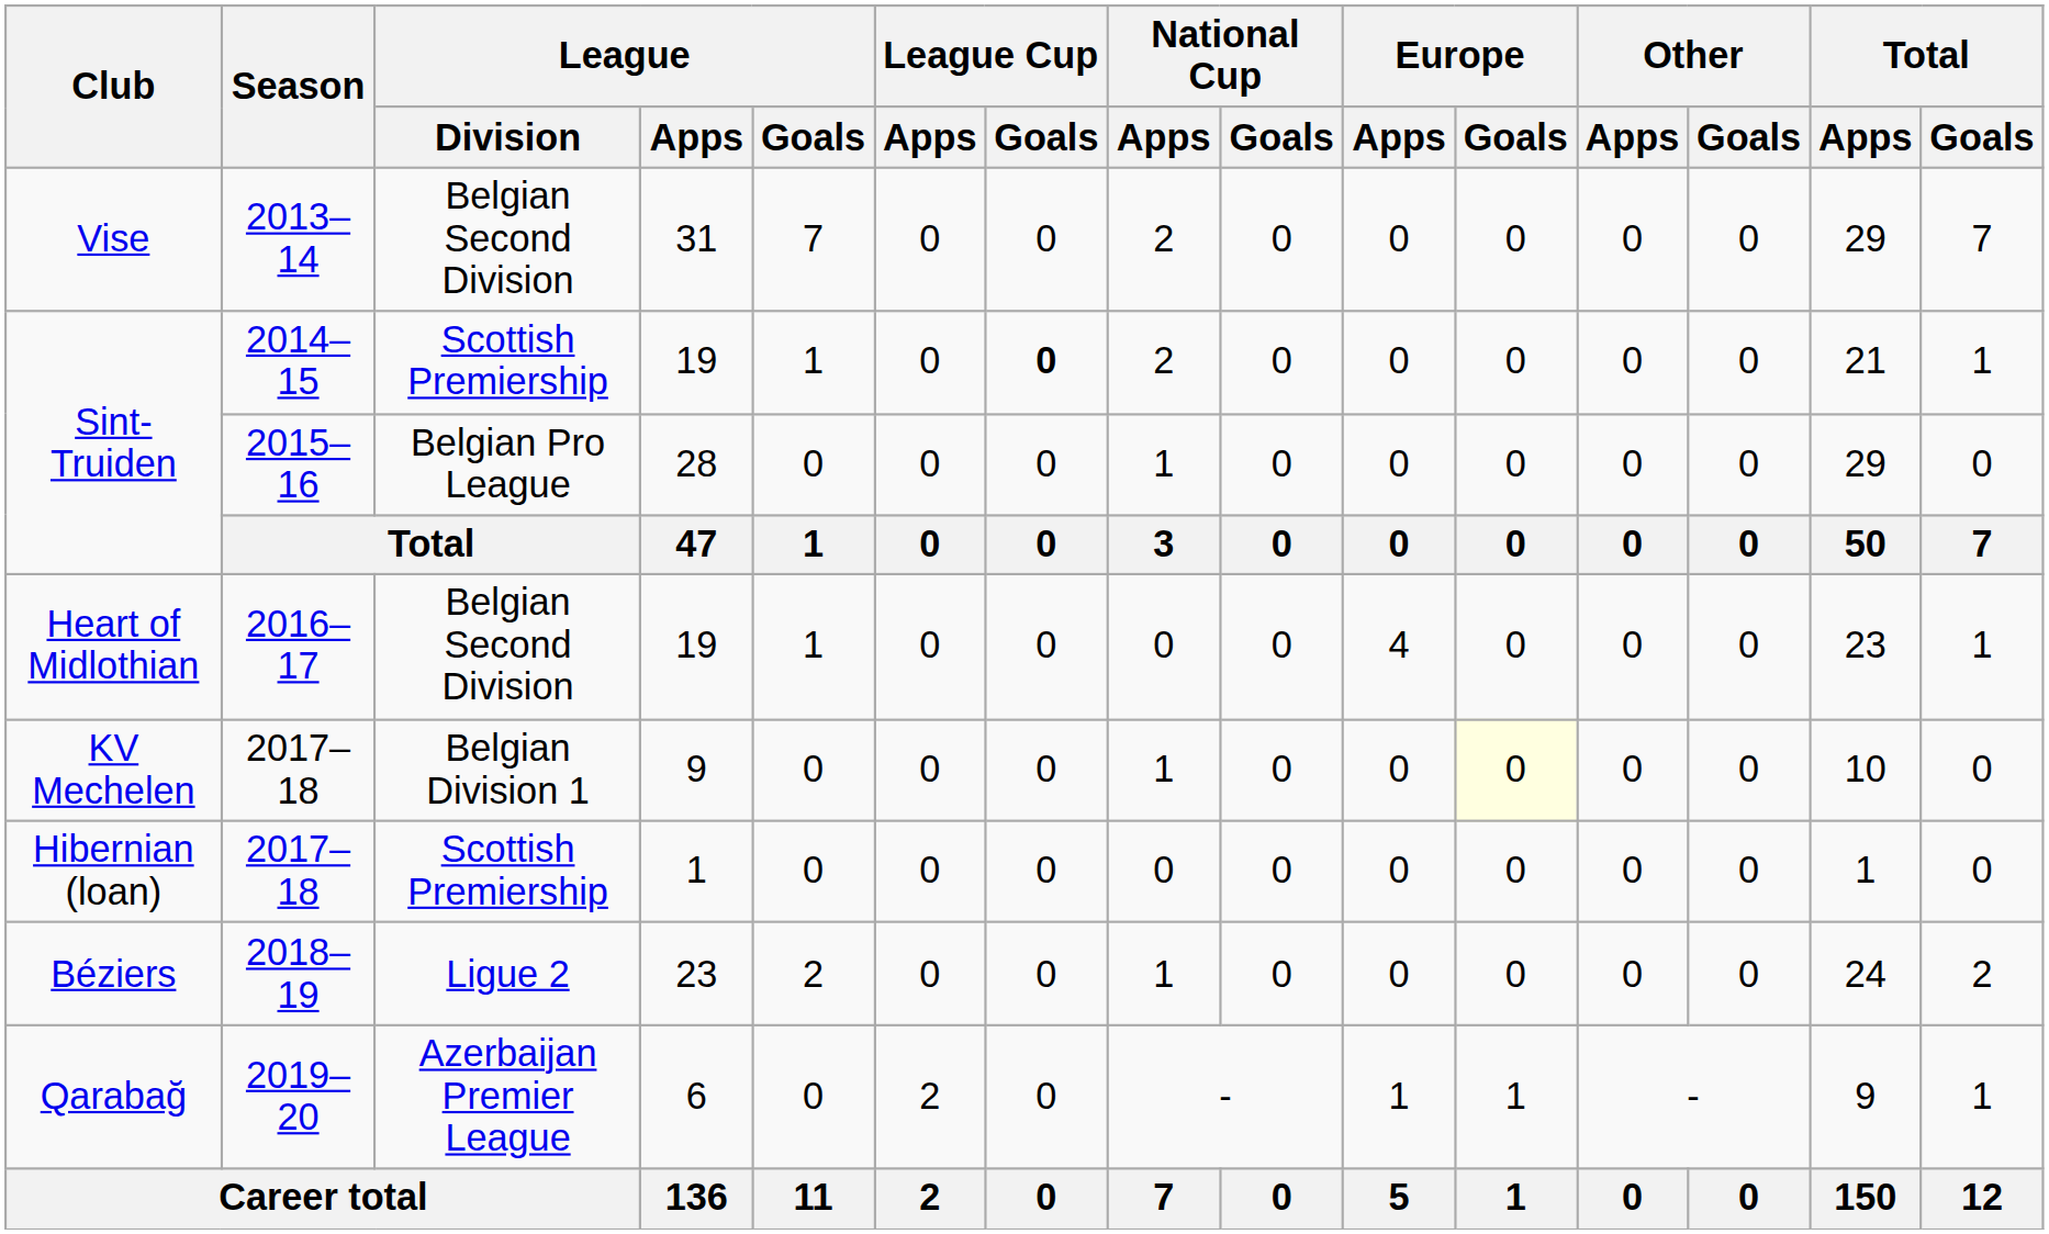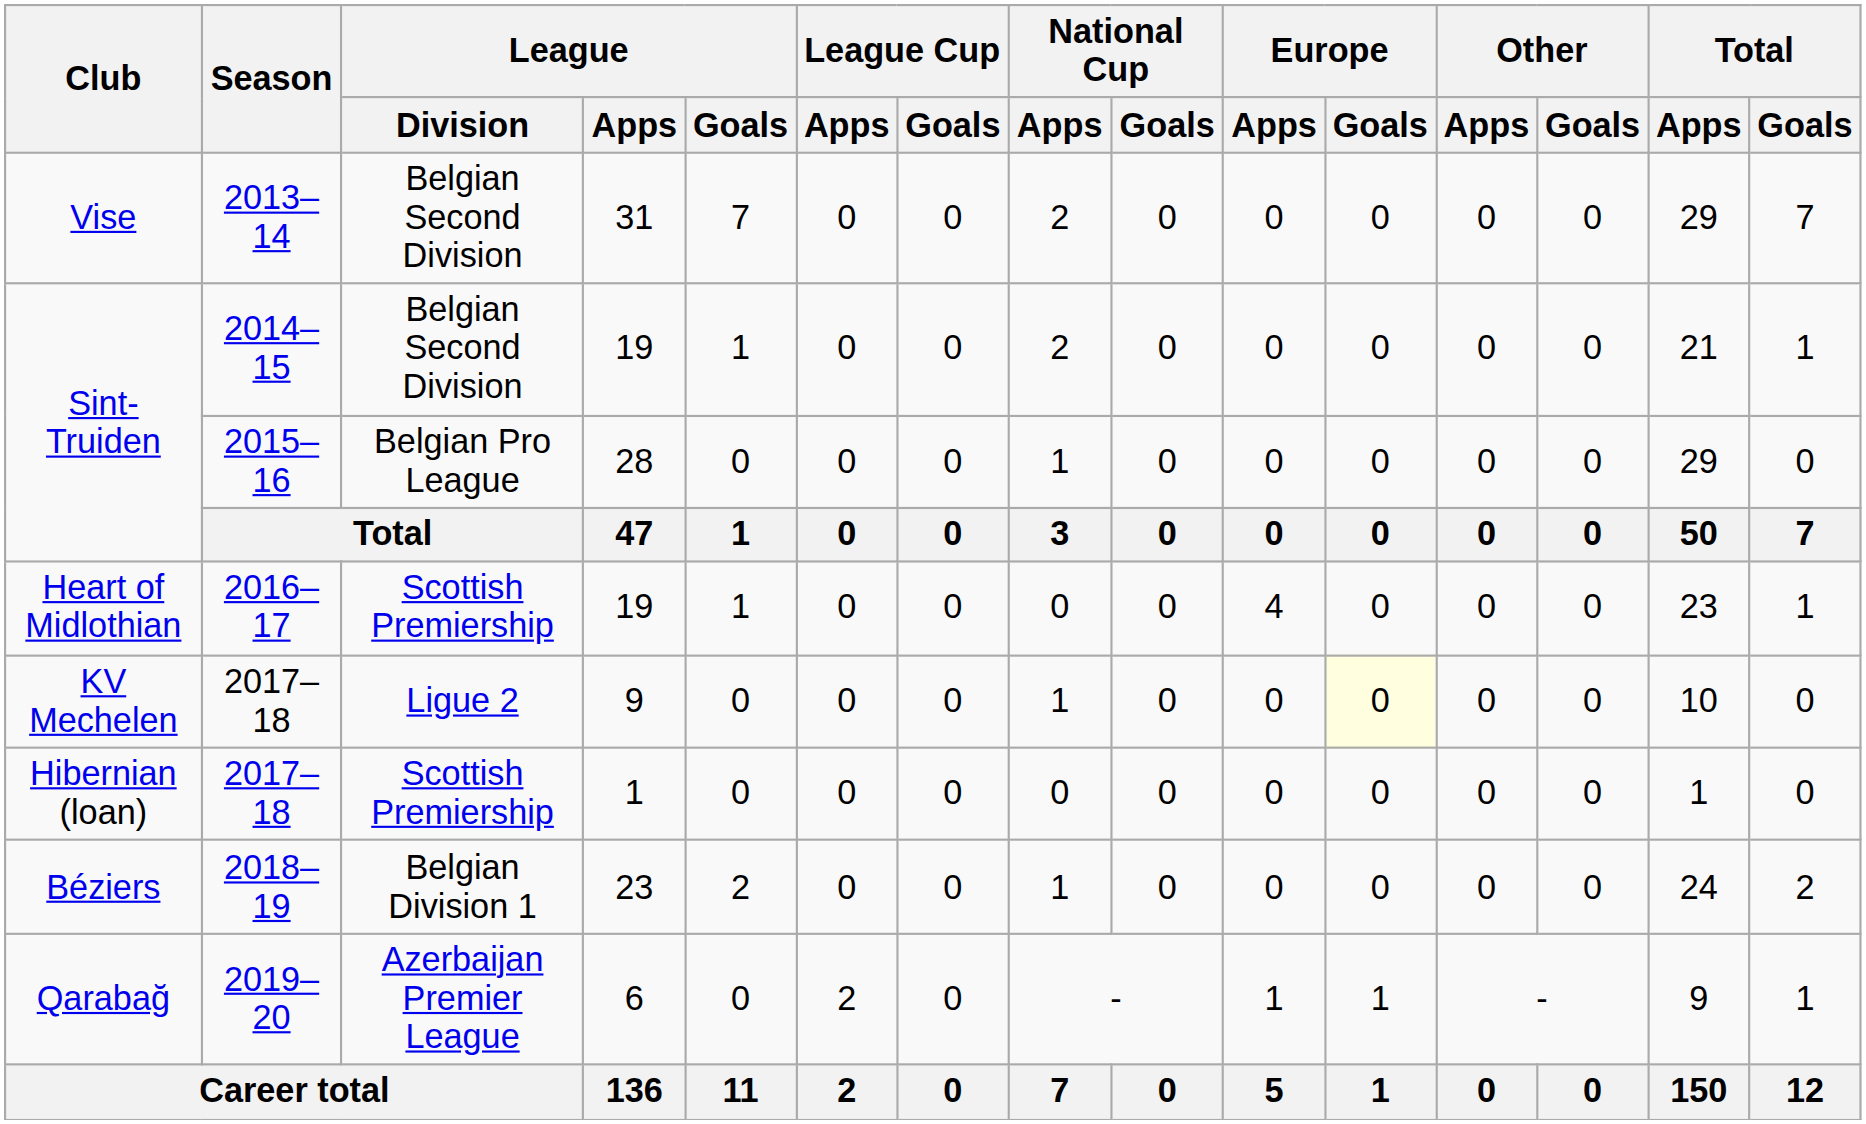Sint-Truiden / 2014–15 | League / Division: Scottish Premiership -> Belgian Second Division
Sint-Truiden / 2014–15 | League Cup / Goals: bold -> normal
Heart of Midlothian | League / Division: Belgian Second Division -> Scottish Premiership
KV Mechelen | League / Division: Belgian Division 1 -> Ligue 2
Béziers | League / Division: Ligue 2 -> Belgian Division 1
